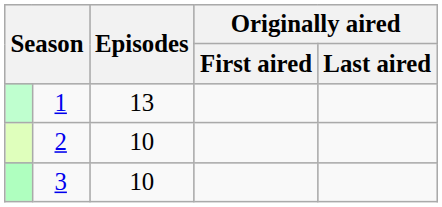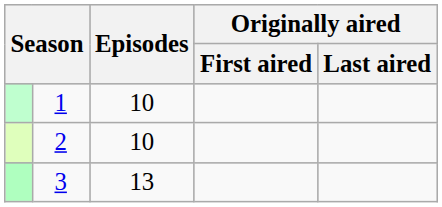1 | Episodes: 13 -> 10
3 | Episodes: 10 -> 13
